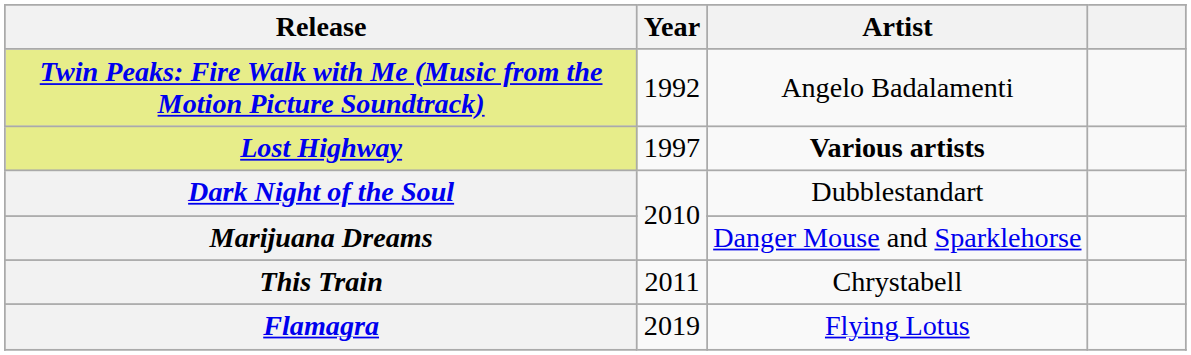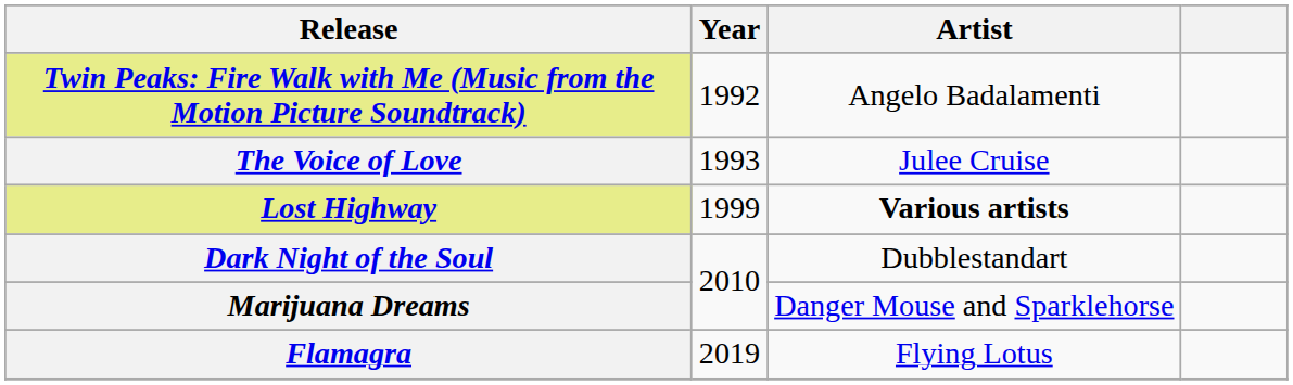+ row: The Voice of Love | 1993 | Julee Cruise
Lost Highway | Year: 1997 -> 1999
- row: This Train | 2011 | Chrystabell
